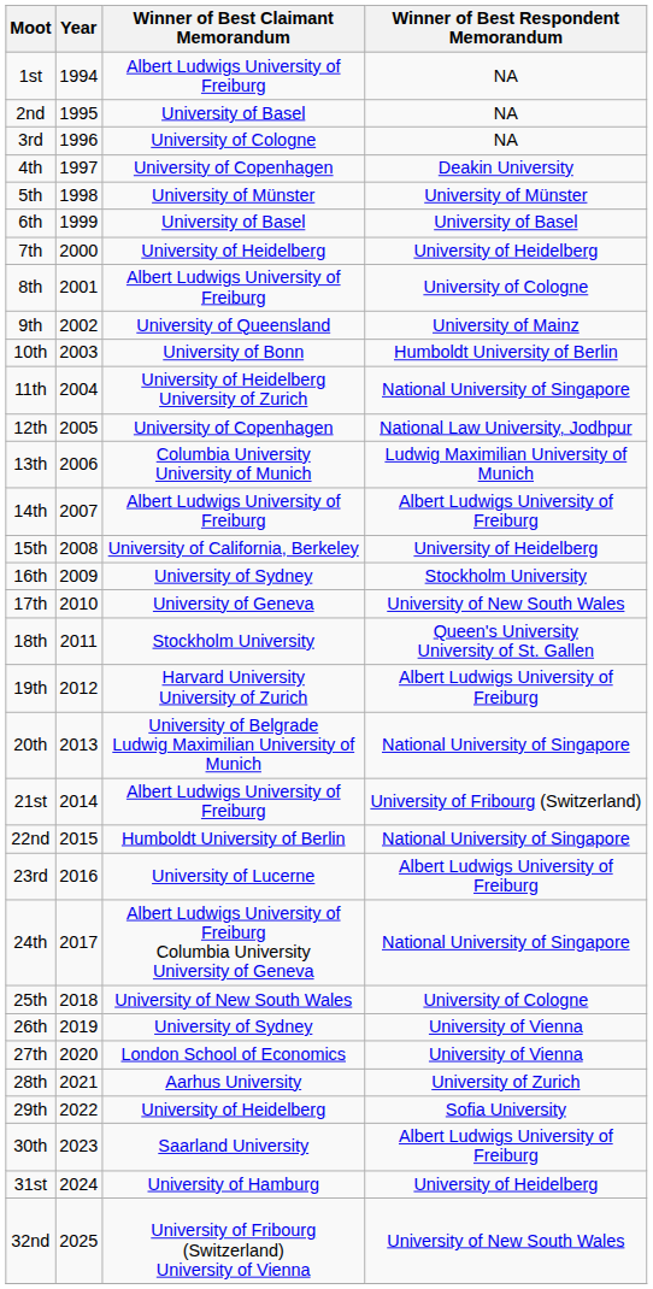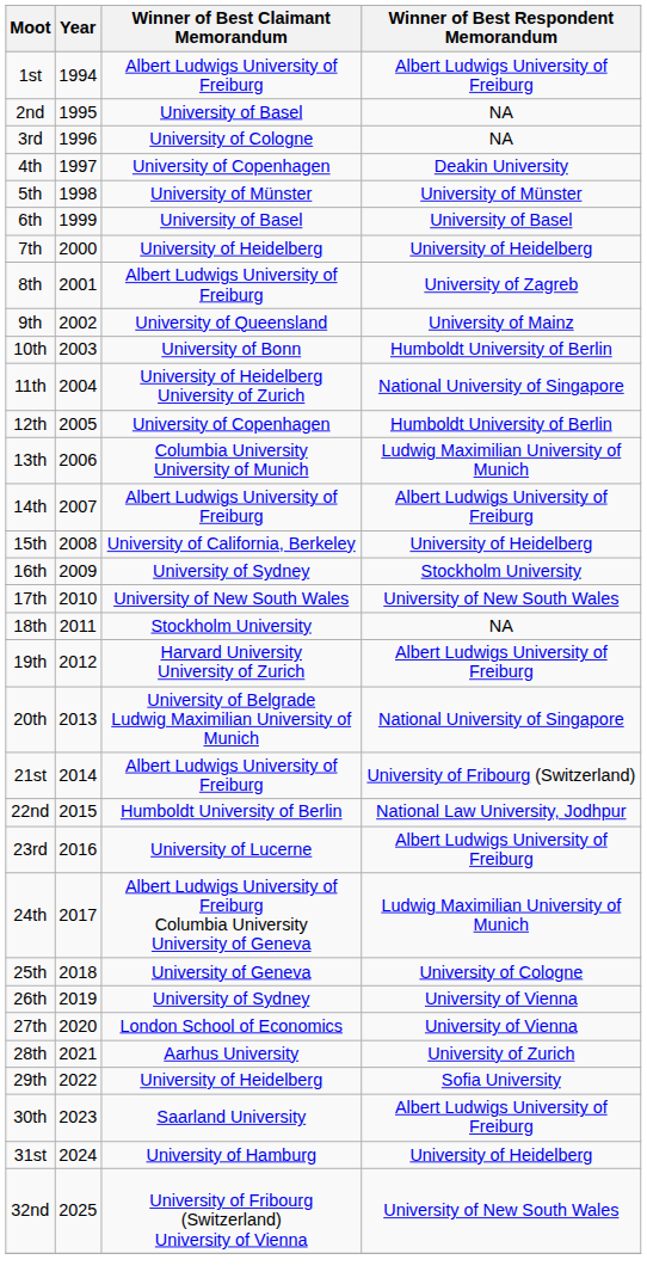1st | Winner of Best Respondent Memorandum: NA -> Albert Ludwigs University of Freiburg
8th | Winner of Best Respondent Memorandum: University of Cologne -> University of Zagreb
12th | Winner of Best Respondent Memorandum: National Law University, Jodhpur -> Humboldt University of Berlin
17th | Winner of Best Claimant Memorandum: University of Geneva -> University of New South Wales
18th | Winner of Best Respondent Memorandum: Queen's University University of St. Gallen -> NA
22nd | Winner of Best Respondent Memorandum: National University of Singapore -> National Law University, Jodhpur
24th | Winner of Best Respondent Memorandum: National University of Singapore -> Ludwig Maximilian University of Munich
25th | Winner of Best Claimant Memorandum: University of New South Wales -> University of Geneva
